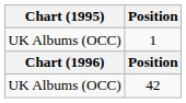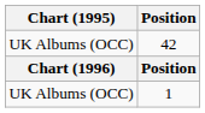rows swapped: 1 <-> 42
